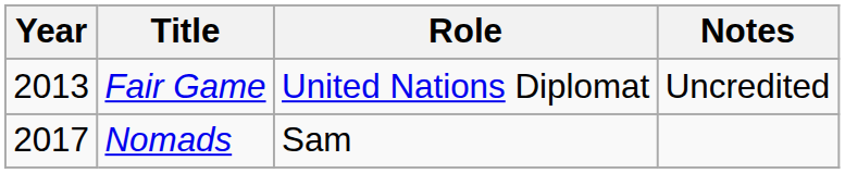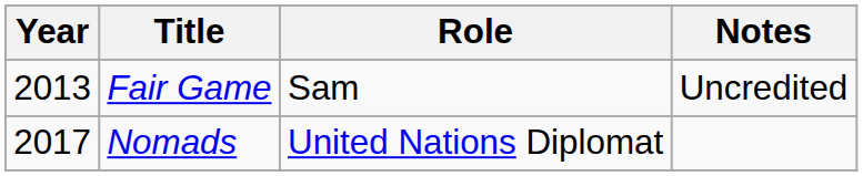Fair Game | Role: United Nations Diplomat -> Sam
Nomads | Role: Sam -> United Nations Diplomat
